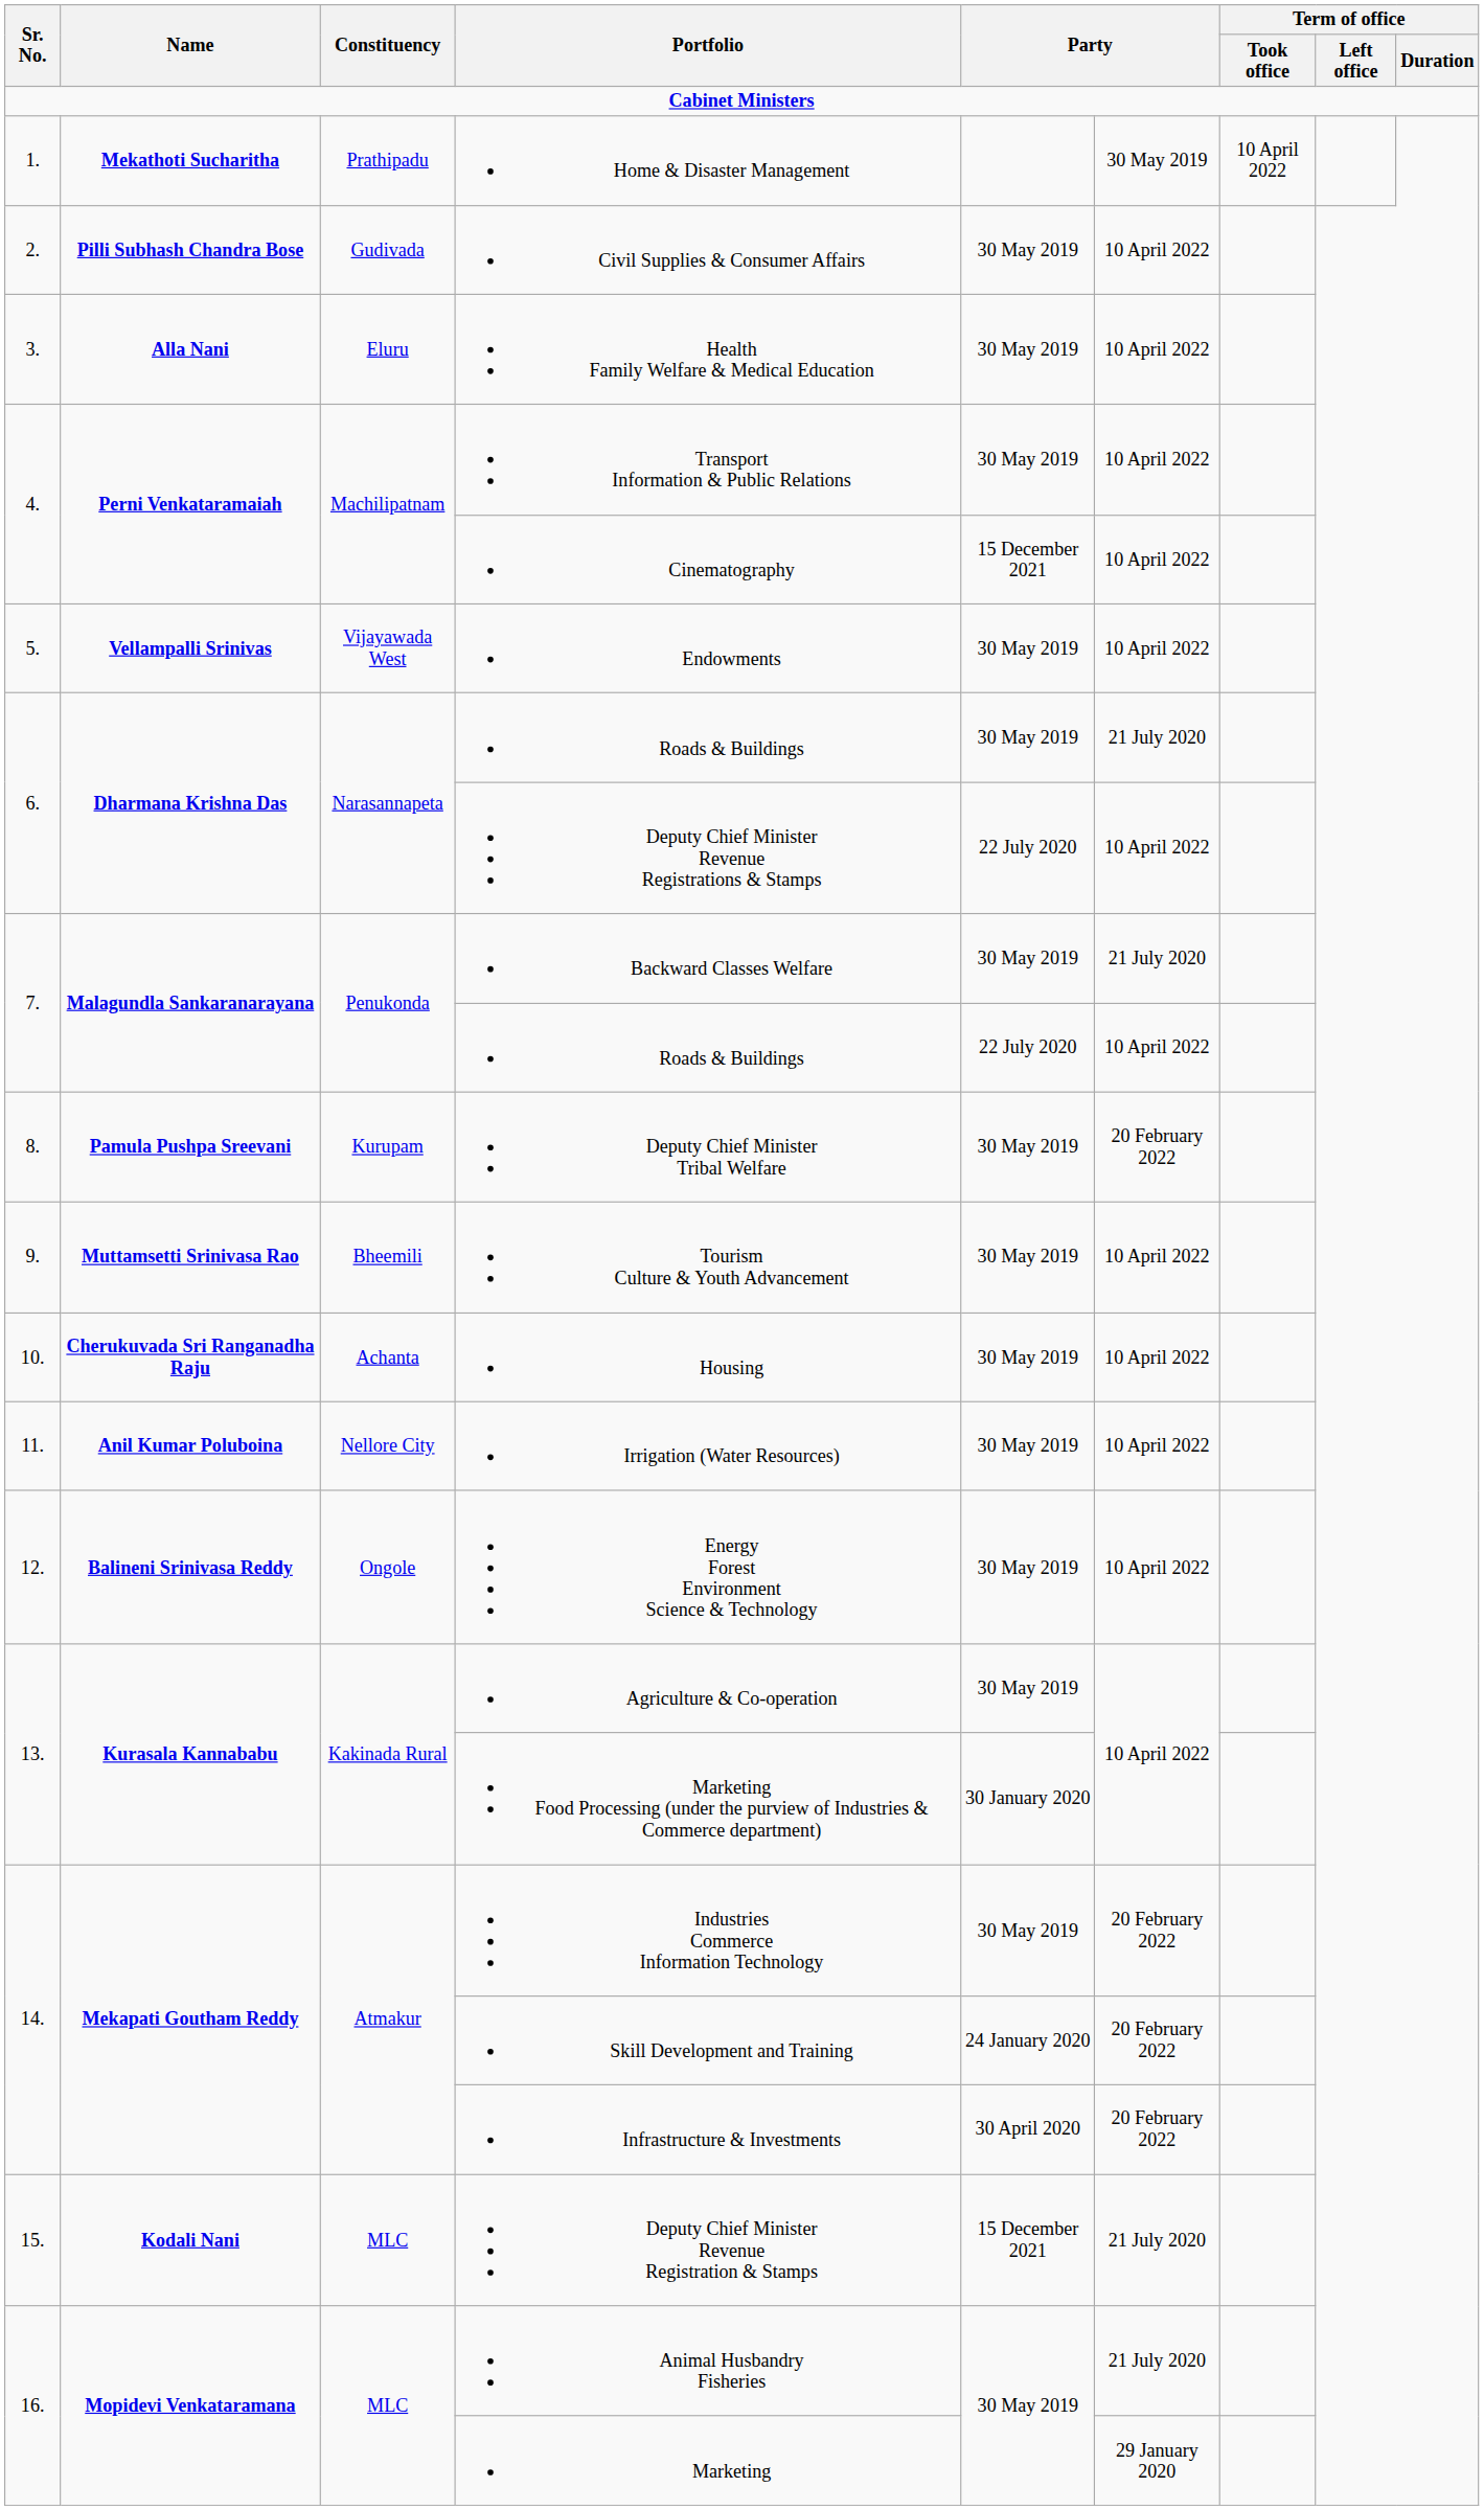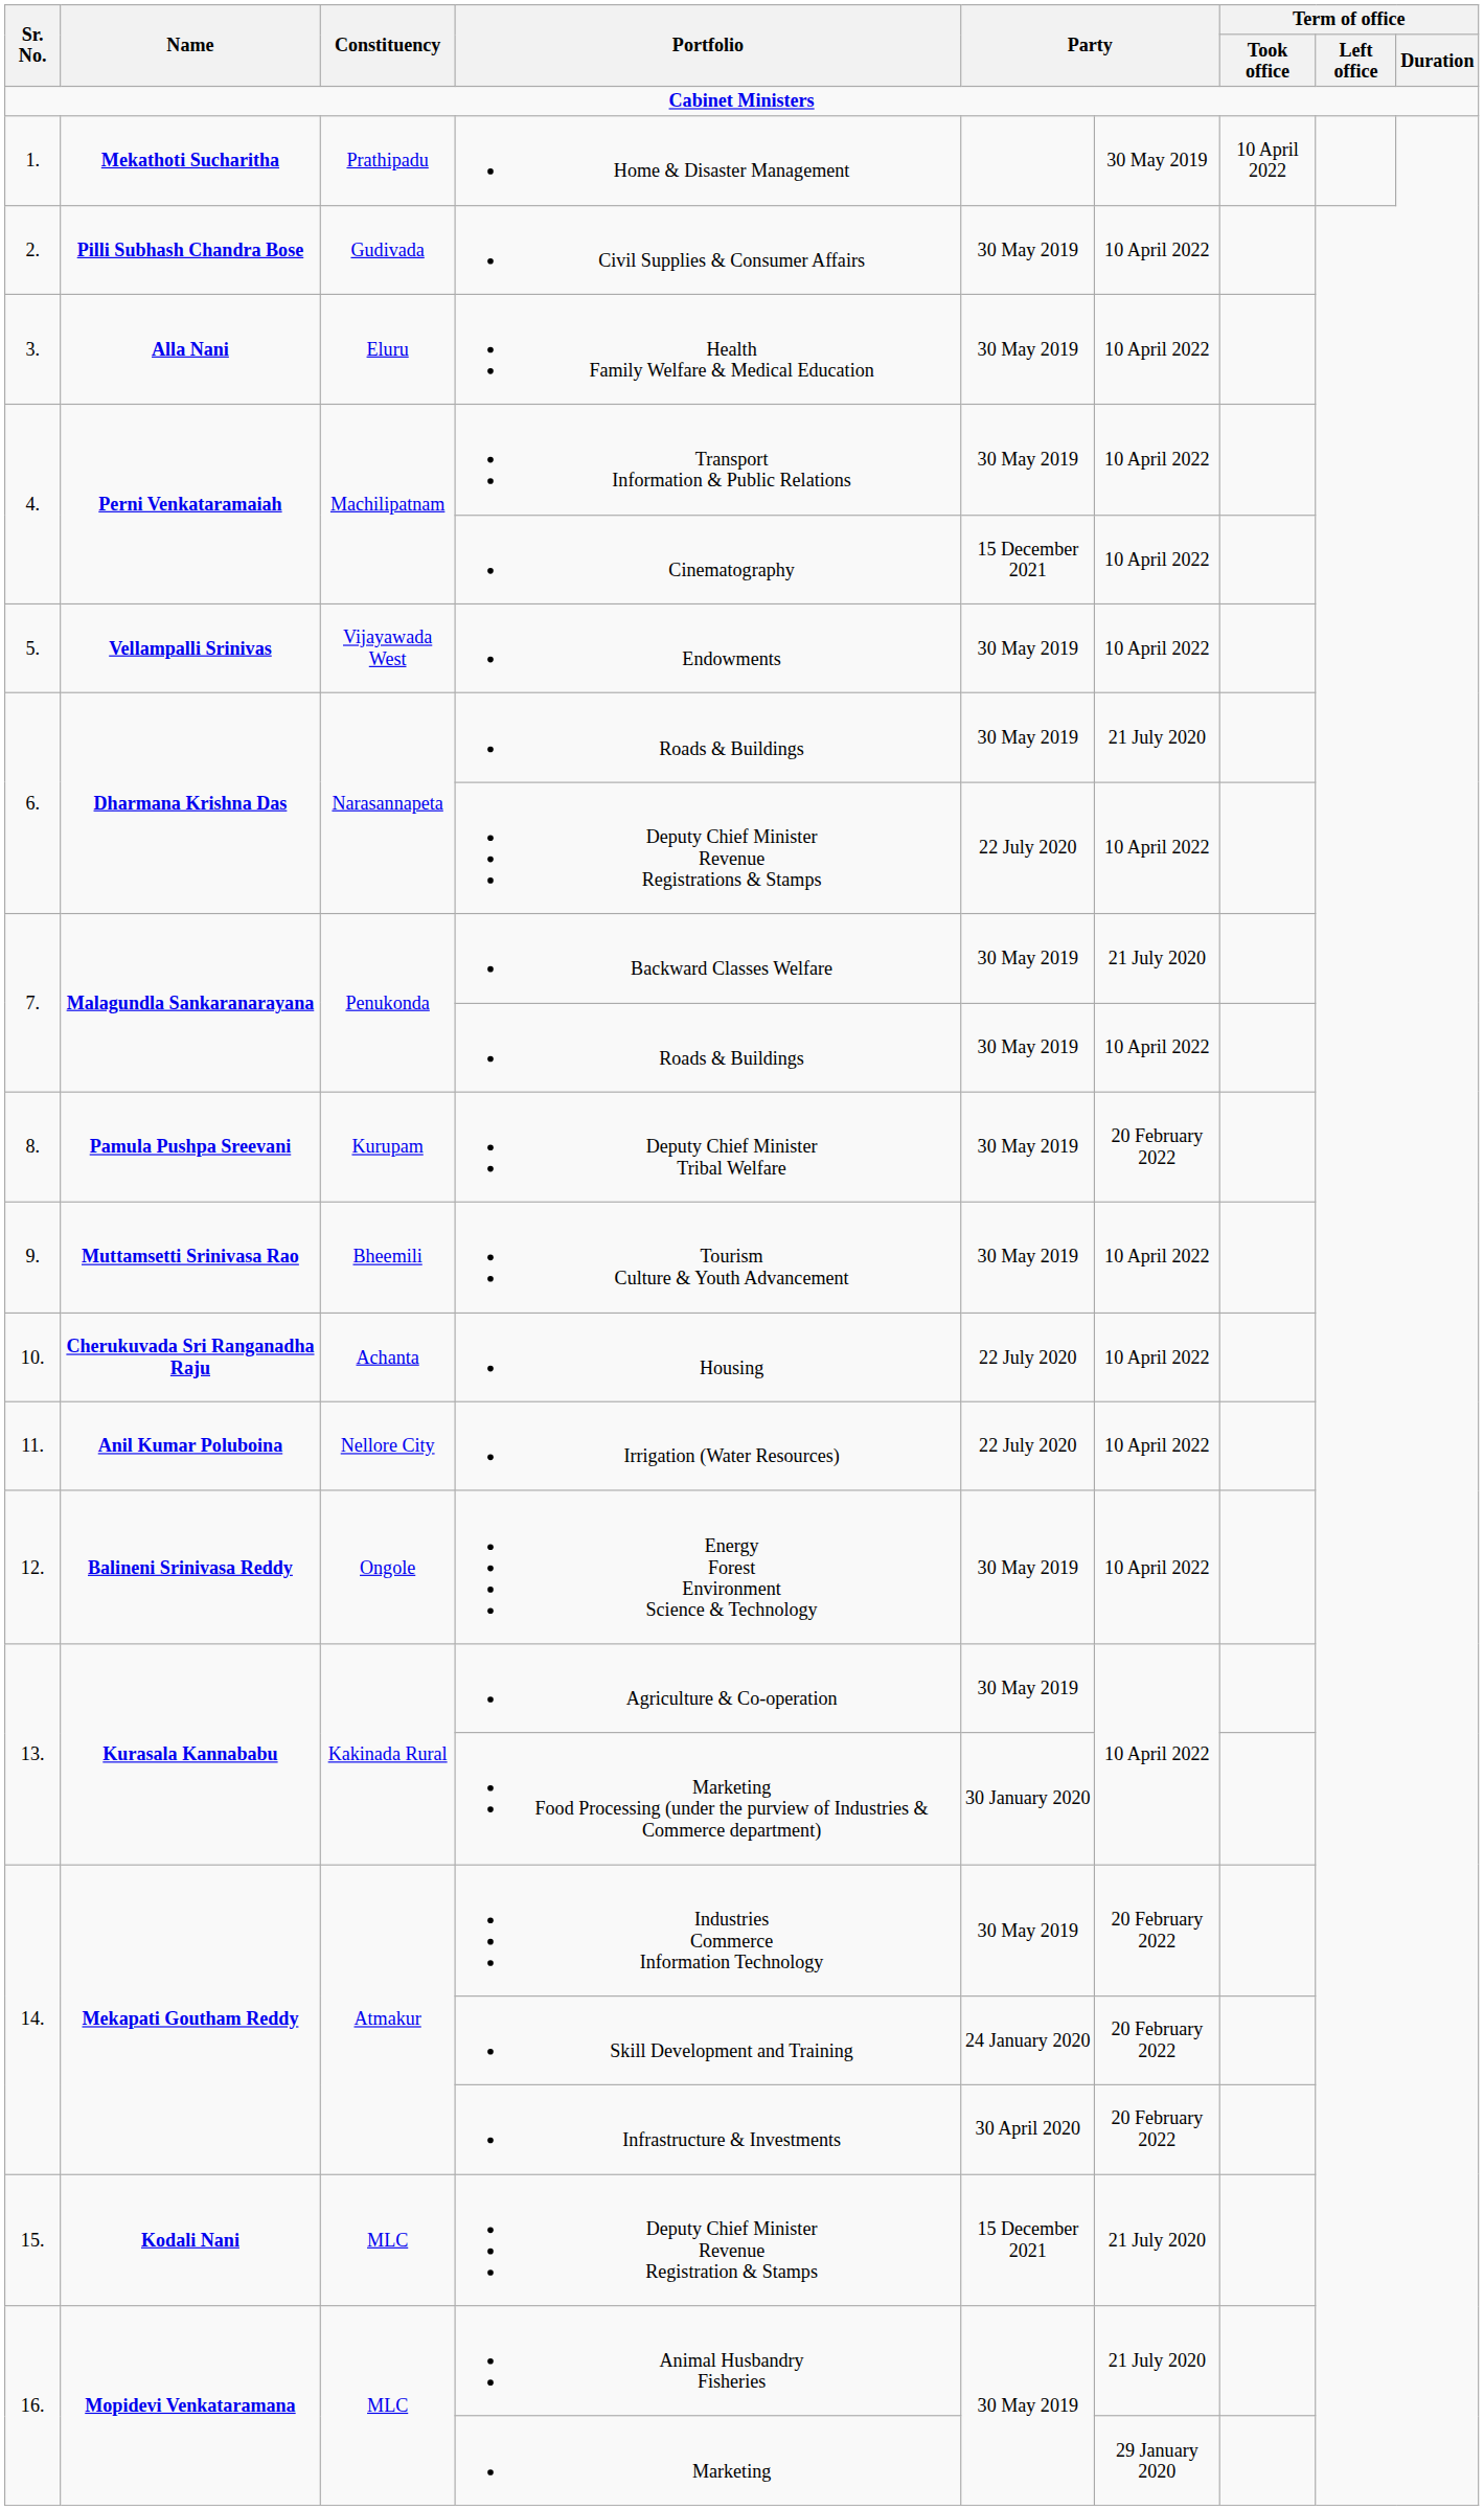7. / Roads & Buildings | column 5: 22 July 2020 -> 30 May 2019
Housing | column 5: 30 May 2019 -> 22 July 2020
Irrigation (Water Resources) | column 5: 30 May 2019 -> 22 July 2020
